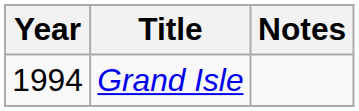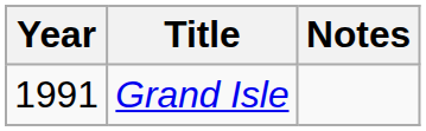Grand Isle | Year: 1994 -> 1991
